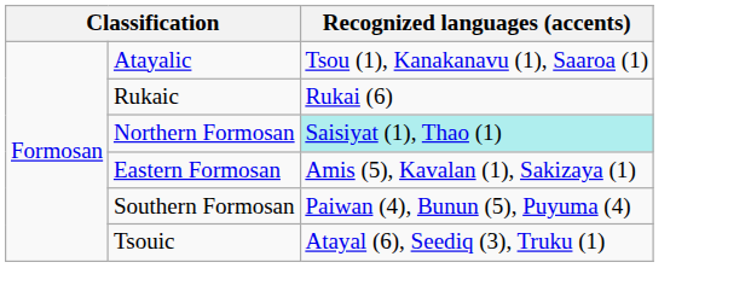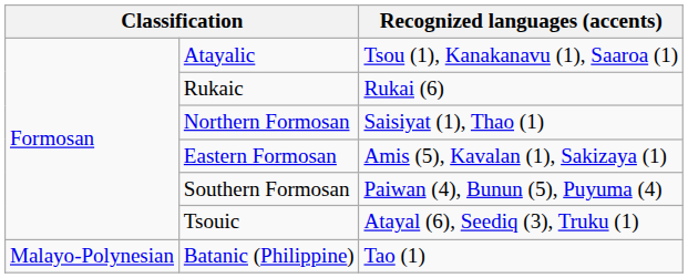Northern Formosan | Recognized languages (accents): paleturquoise background -> no background
+ row: Malayo-Polynesian | Batanic (Philippine) | Tao (1)
